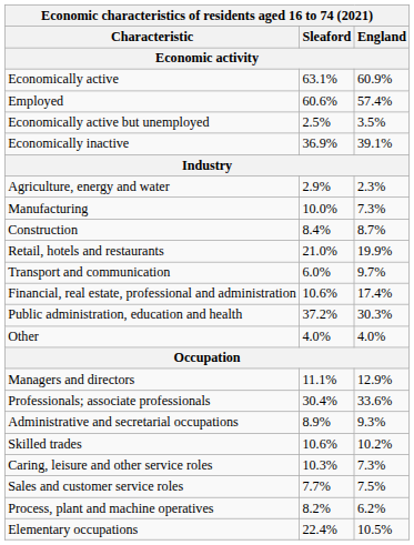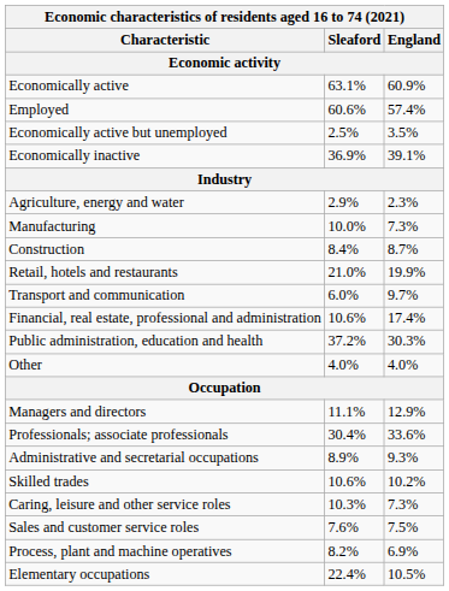Sales and customer service roles | Sleaford: 7.7% -> 7.6%
Process, plant and machine operatives | England: 6.2% -> 6.9%
